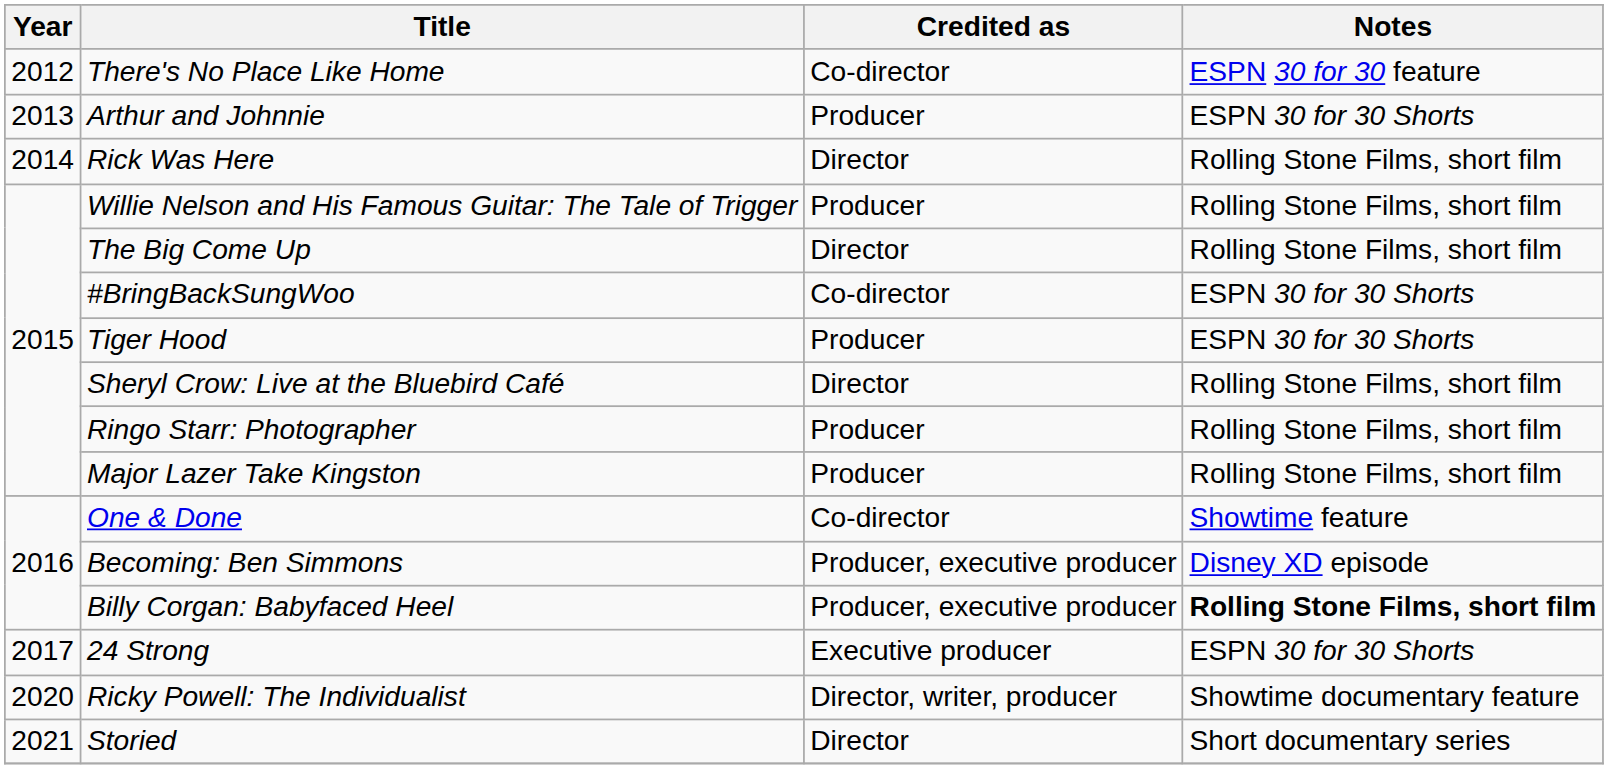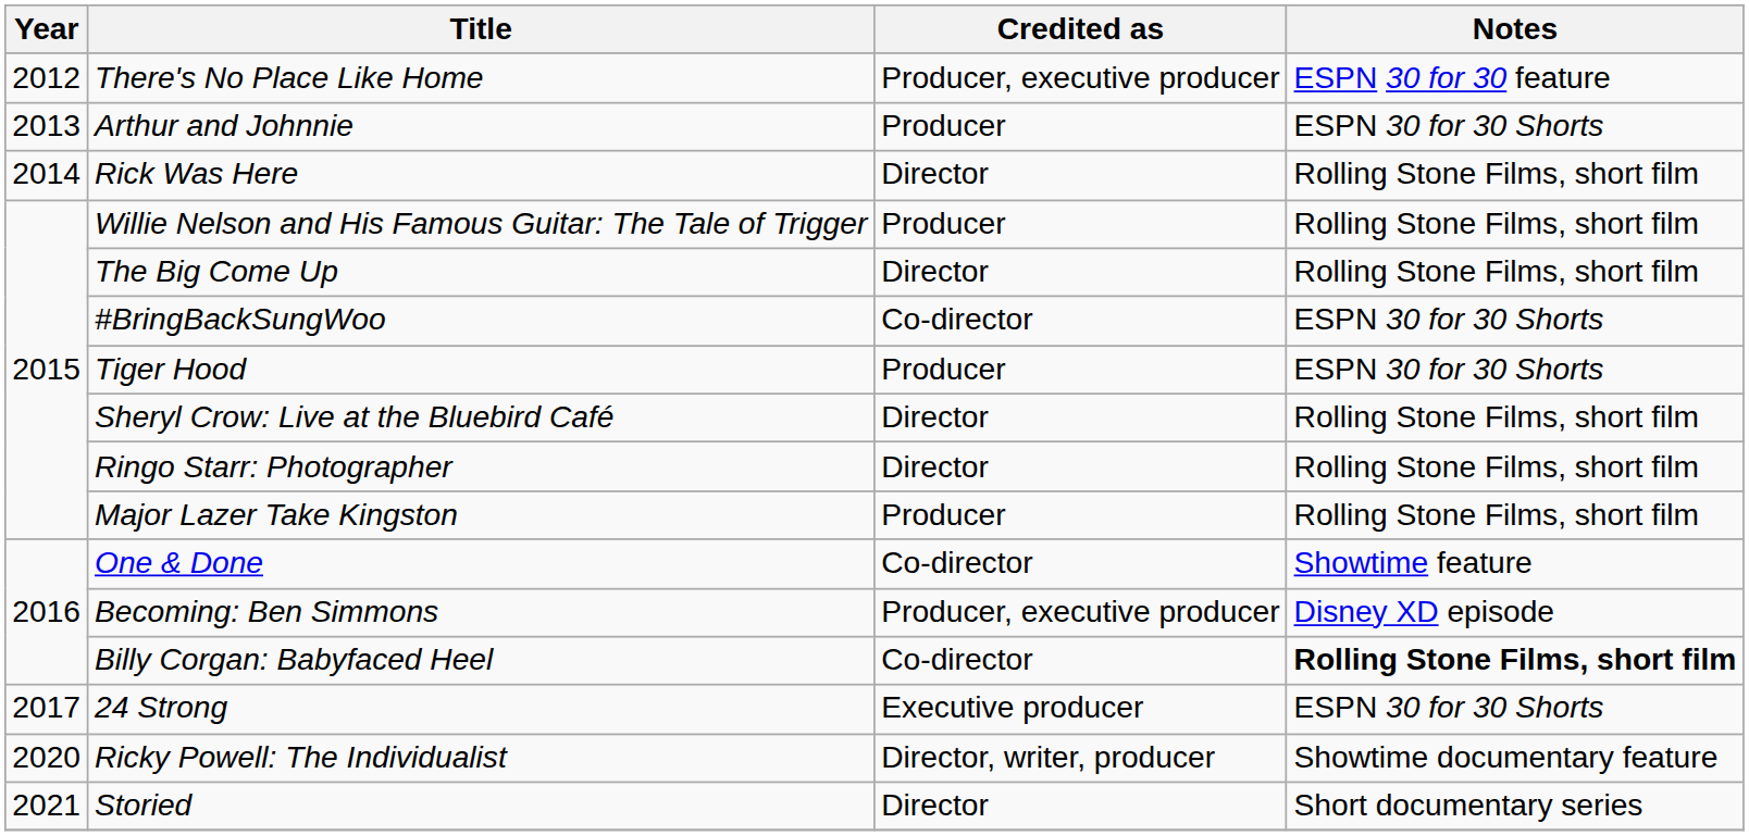There's No Place Like Home | Credited as: Co-director -> Producer, executive producer
Ringo Starr: Photographer | Credited as: Producer -> Director
Billy Corgan: Babyfaced Heel | Credited as: Producer, executive producer -> Co-director
